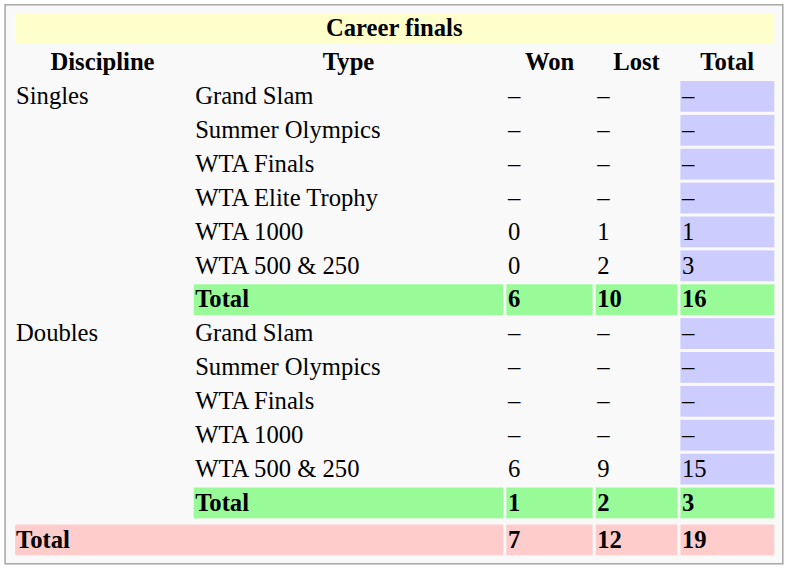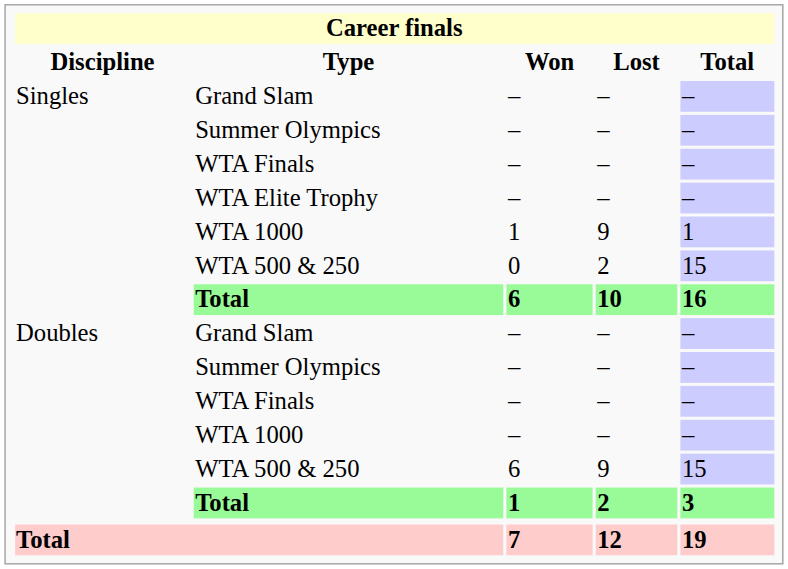Singles / WTA 1000 | Won: 0 -> 1
Singles / WTA 1000 | Lost: 1 -> 9
Singles / WTA 500 & 250 | Total: 3 -> 15
